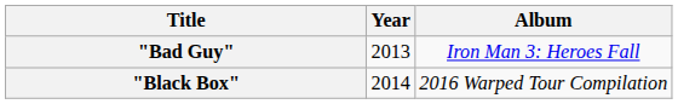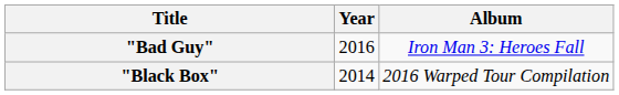"Bad Guy" | Year: 2013 -> 2016
